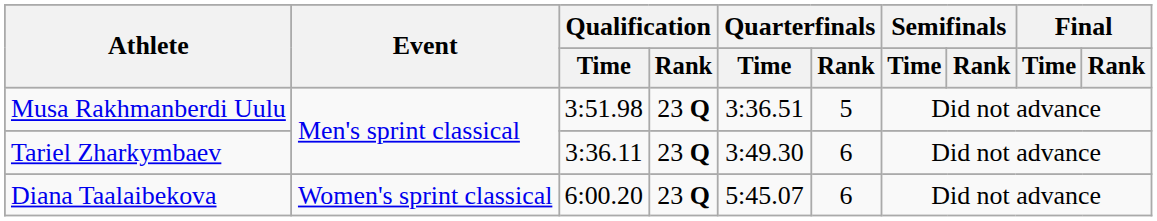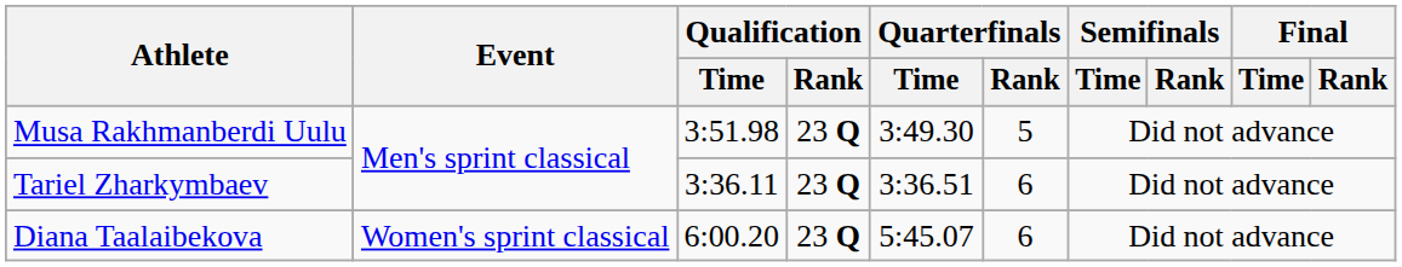Musa Rakhmanberdi Uulu | Quarterfinals / Time: 3:36.51 -> 3:49.30
Tariel Zharkymbaev | Quarterfinals / Time: 3:49.30 -> 3:36.51
